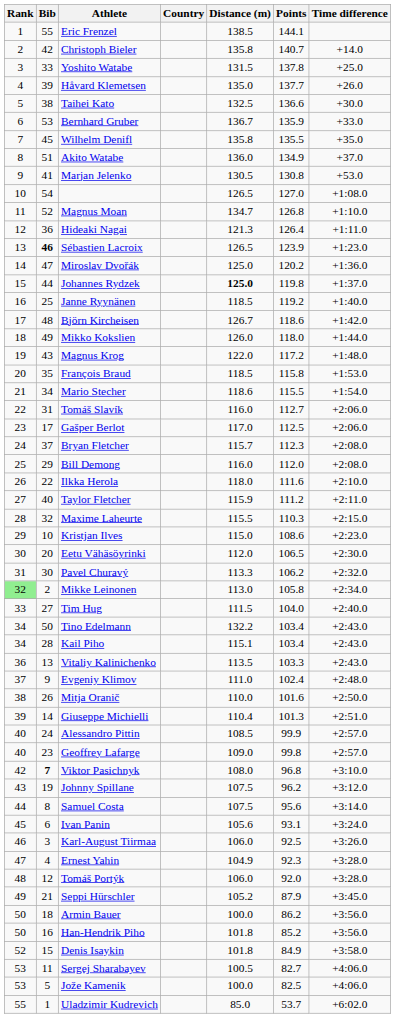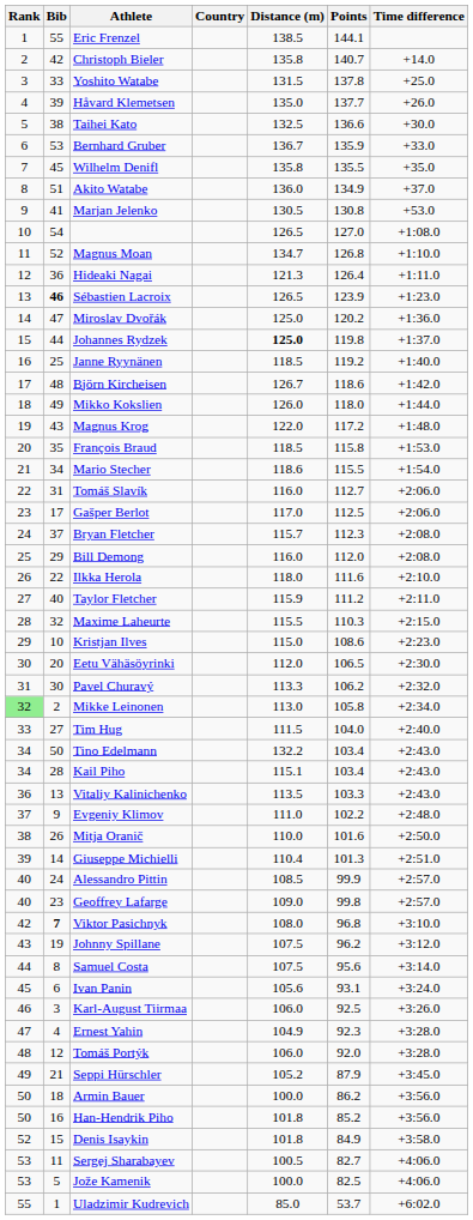Evgeniy Klimov | Points: 102.4 -> 102.2
